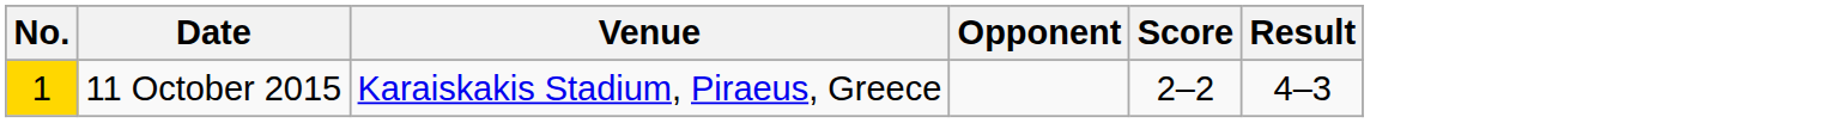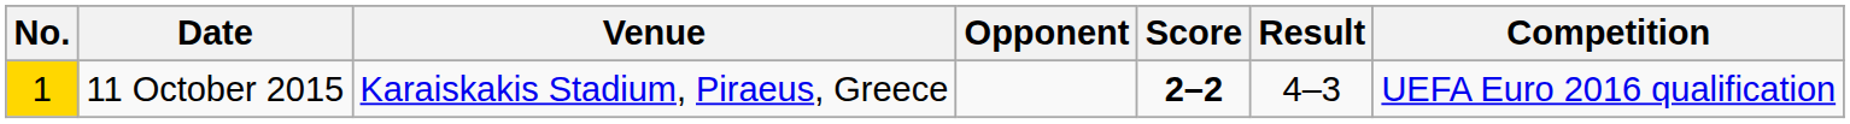+ column: Competition | UEFA Euro 2016 qualification
11 October 2015 | Score: normal -> bold
